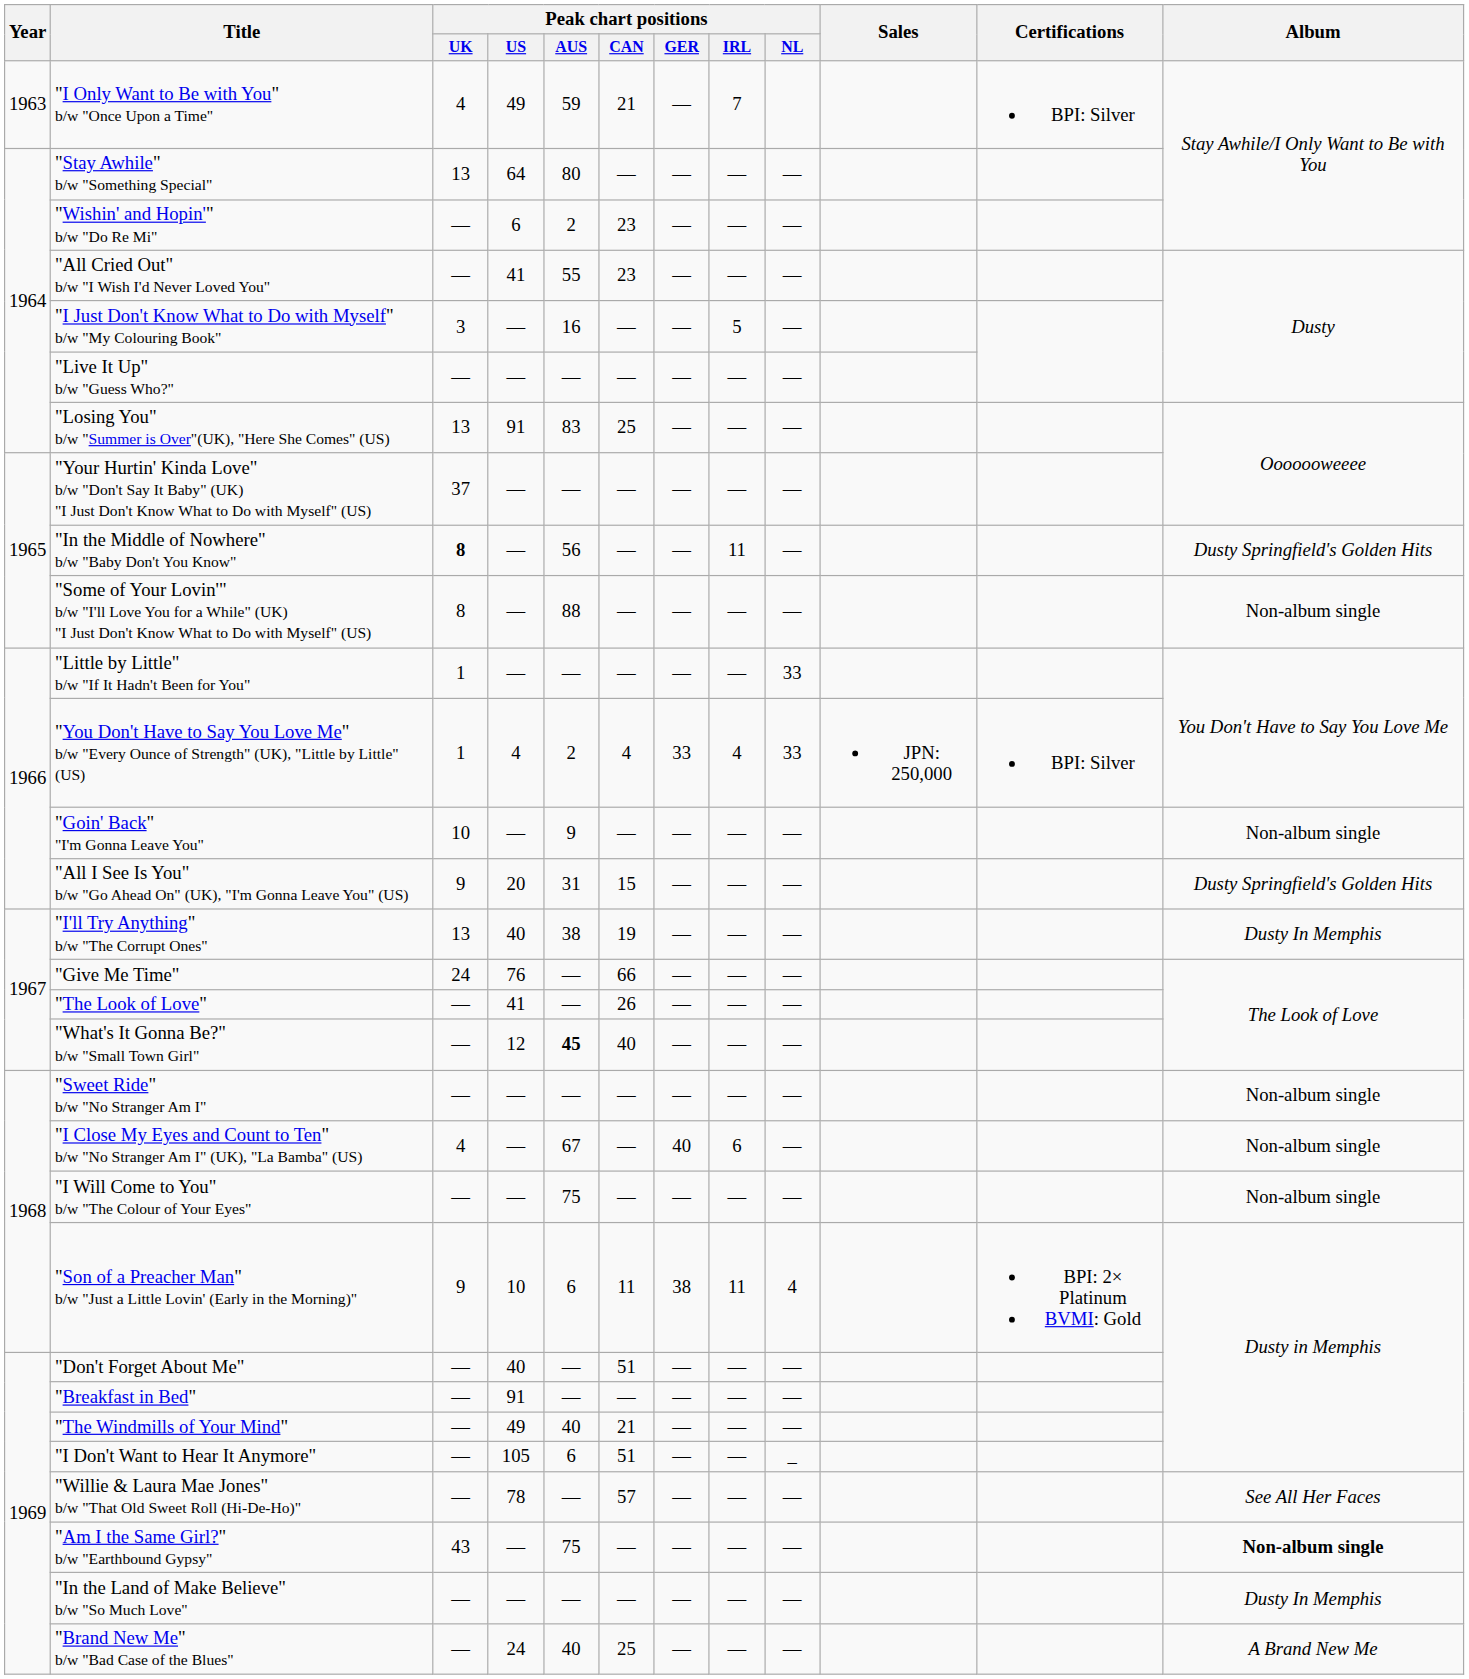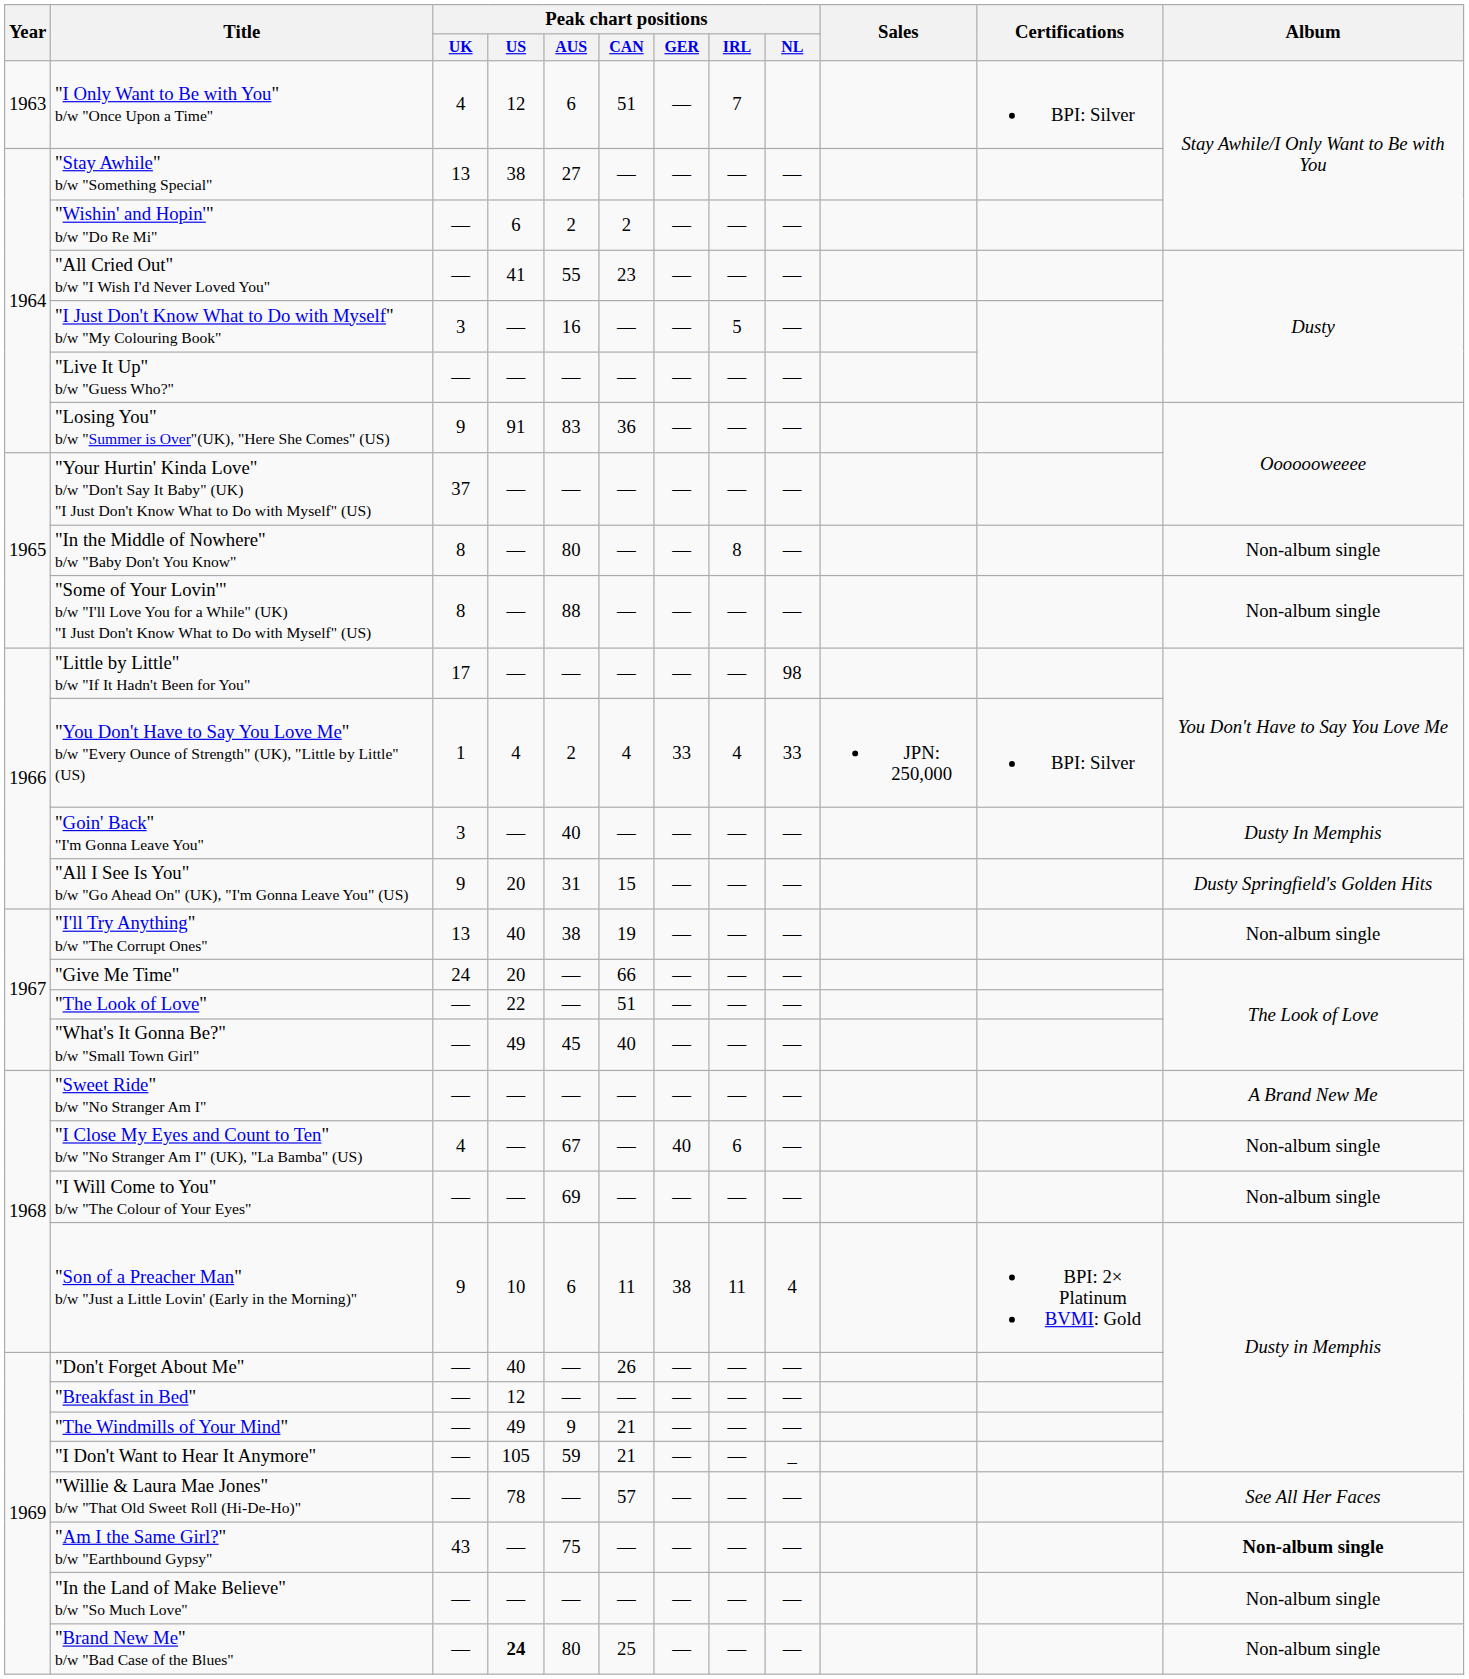"I Only Want to Be with You" b/w "Once Upon a Time" | Peak chart positions / US: 49 -> 12
"I Only Want to Be with You" b/w "Once Upon a Time" | Peak chart positions / AUS: 59 -> 6
"I Only Want to Be with You" b/w "Once Upon a Time" | Peak chart positions / CAN: 21 -> 51
"Stay Awhile" b/w "Something Special" | Peak chart positions / US: 64 -> 38
"Stay Awhile" b/w "Something Special" | Peak chart positions / AUS: 80 -> 27
"Wishin' and Hopin'" b/w "Do Re Mi" | Peak chart positions / CAN: 23 -> 2
"Losing You" b/w "Summer is Over"(UK), "Here She Comes" (US) | Peak chart positions / UK: 13 -> 9
"Losing You" b/w "Summer is Over"(UK), "Here She Comes" (US) | Peak chart positions / CAN: 25 -> 36
"In the Middle of Nowhere" b/w "Baby Don't You Know" | Peak chart positions / UK: bold -> normal
"In the Middle of Nowhere" b/w "Baby Don't You Know" | Peak chart positions / AUS: 56 -> 80
"In the Middle of Nowhere" b/w "Baby Don't You Know" | Peak chart positions / IRL: 11 -> 8
"In the Middle of Nowhere" b/w "Baby Don't You Know" | Album: Dusty Springfield's Golden Hits -> Non-album single
"Little by Little" b/w "If It Hadn't Been for You" | Peak chart positions / UK: 1 -> 17
"Little by Little" b/w "If It Hadn't Been for You" | Peak chart positions / NL: 33 -> 98
"Goin' Back" "I'm Gonna Leave You" | Peak chart positions / UK: 10 -> 3
"Goin' Back" "I'm Gonna Leave You" | Peak chart positions / AUS: 9 -> 40
"Goin' Back" "I'm Gonna Leave You" | Album: Non-album single -> Dusty In Memphis
"I'll Try Anything" b/w "The Corrupt Ones" | Album: Dusty In Memphis -> Non-album single
"Give Me Time" | Peak chart positions / US: 76 -> 20
"The Look of Love" | Peak chart positions / US: 41 -> 22
"The Look of Love" | Peak chart positions / CAN: 26 -> 51
"What's It Gonna Be?" b/w "Small Town Girl" | Peak chart positions / US: 12 -> 49
"What's It Gonna Be?" b/w "Small Town Girl" | Peak chart positions / AUS: bold -> normal
"Sweet Ride" b/w "No Stranger Am I" | Album: Non-album single -> A Brand New Me
"I Will Come to You" b/w "The Colour of Your Eyes" | Peak chart positions / AUS: 75 -> 69
"Don't Forget About Me" | Peak chart positions / CAN: 51 -> 26
"Breakfast in Bed" | Peak chart positions / US: 91 -> 12
"The Windmills of Your Mind" | Peak chart positions / AUS: 40 -> 9
"I Don't Want to Hear It Anymore" | Peak chart positions / AUS: 6 -> 59
"I Don't Want to Hear It Anymore" | Peak chart positions / CAN: 51 -> 21
"In the Land of Make Believe" b/w "So Much Love" | Album: Dusty In Memphis -> Non-album single
"Brand New Me" b/w "Bad Case of the Blues" | Peak chart positions / US: normal -> bold
"Brand New Me" b/w "Bad Case of the Blues" | Peak chart positions / AUS: 40 -> 80
"Brand New Me" b/w "Bad Case of the Blues" | Album: A Brand New Me -> Non-album single
